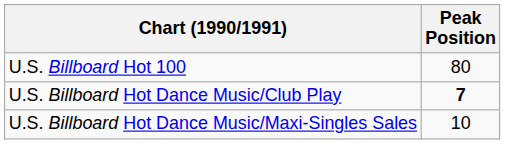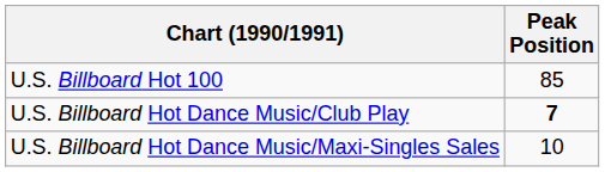U.S. Billboard Hot 100 | Peak Position: 80 -> 85
